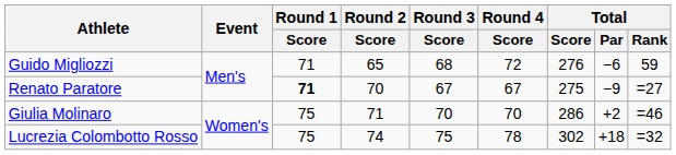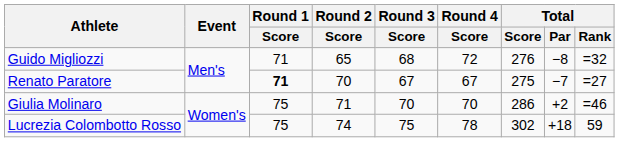Guido Migliozzi | Total / Par: −6 -> −8
Guido Migliozzi | Total / Rank: 59 -> =32
Renato Paratore | Total / Par: −9 -> −7
Lucrezia Colombotto Rosso | Total / Rank: =32 -> 59
